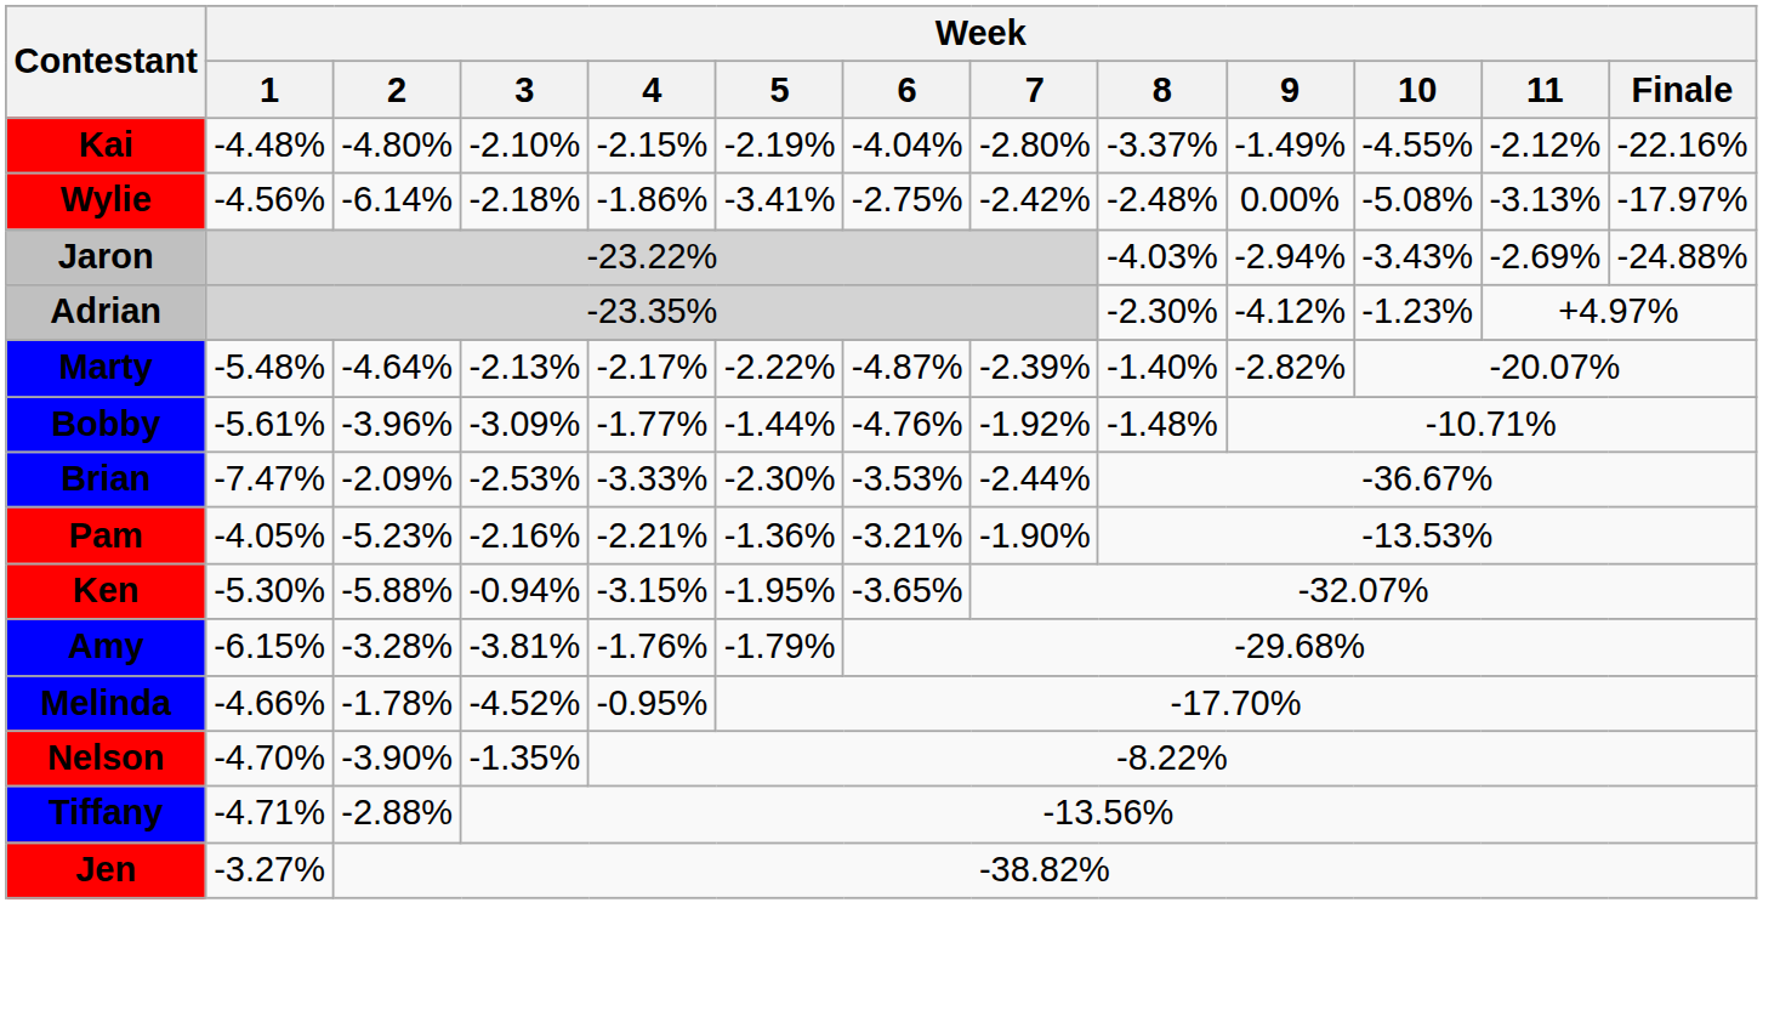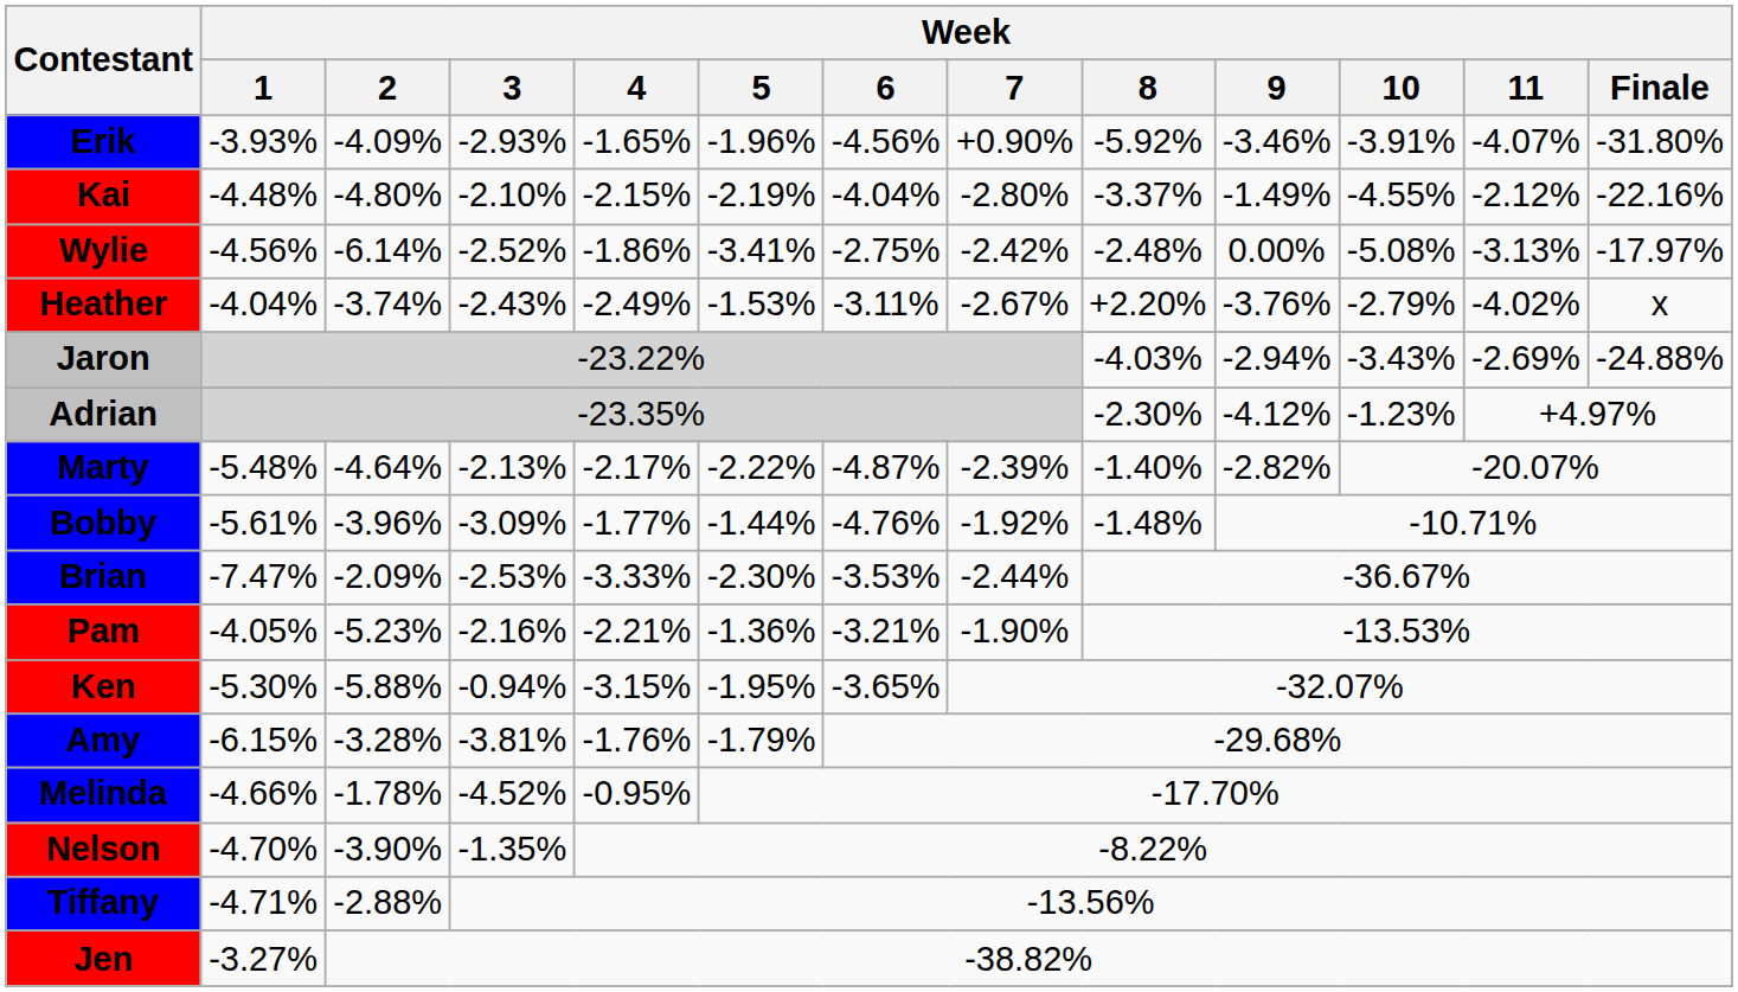+ row: Erik | -3.93% | -4.09% | -2.93% | -1.65% | -1.96% | -4.56% | +0.90% | -5.92% | -3.46% | -3.91% | -4.07% | -31.80%
Wylie | Week / 3: -2.18% -> -2.52%
+ row: Heather | -4.04% | -3.74% | -2.43% | -2.49% | -1.53% | -3.11% | -2.67% | +2.20% | -3.76% | -2.79% | -4.02% | x
